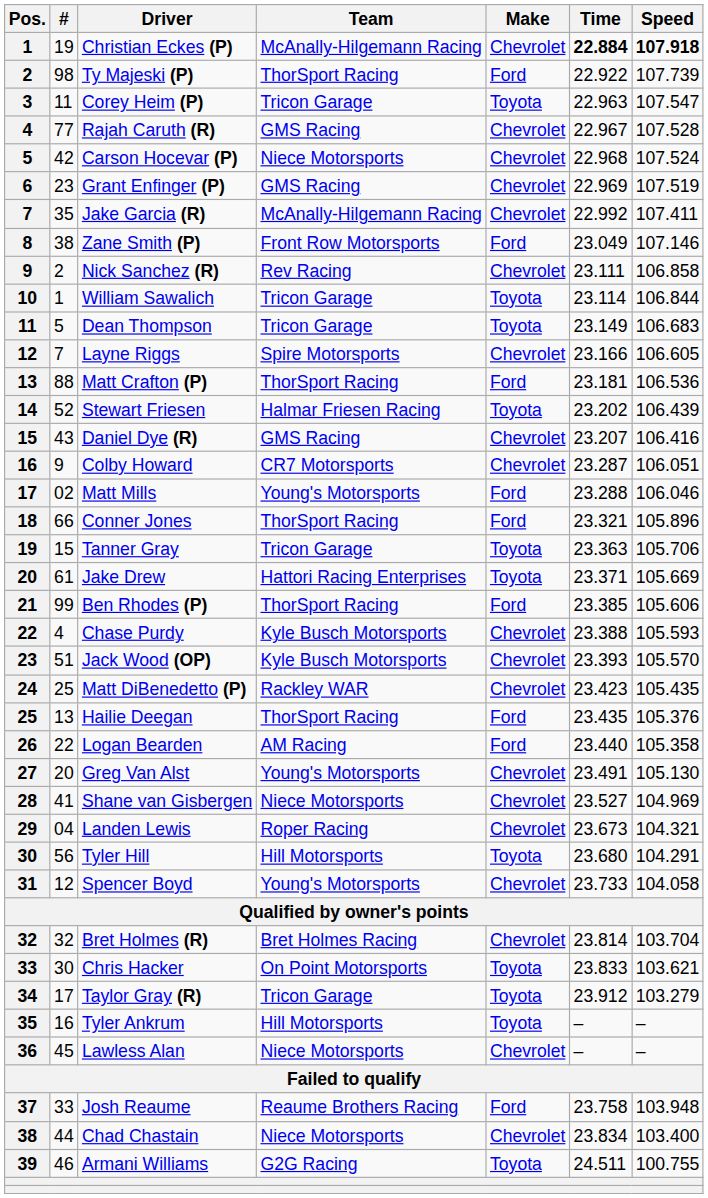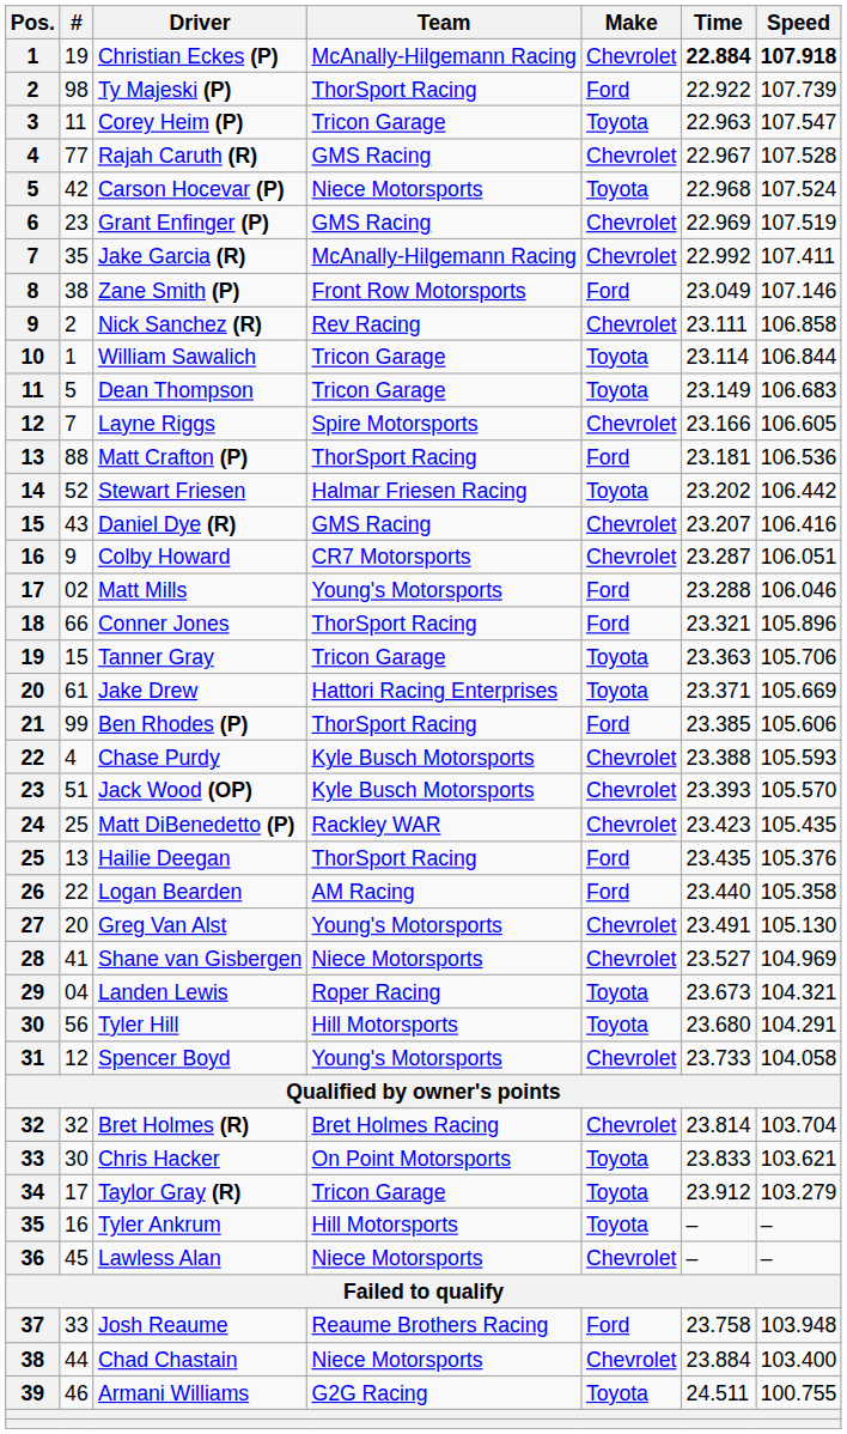Carson Hocevar (P) | Make: Chevrolet -> Toyota
Stewart Friesen | Speed: 106.439 -> 106.442
Landen Lewis | Make: Chevrolet -> Toyota
Chad Chastain | Time: 23.834 -> 23.884
